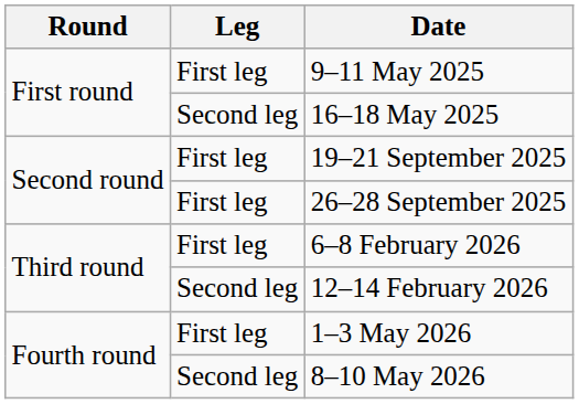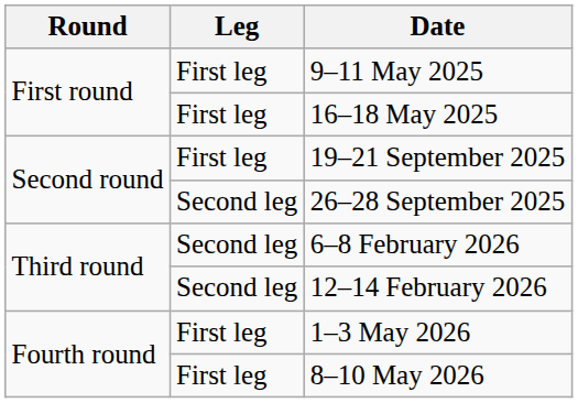16–18 May 2025 | Leg: Second leg -> First leg
26–28 September 2025 | Leg: First leg -> Second leg
6–8 February 2026 | Leg: First leg -> Second leg
8–10 May 2026 | Leg: Second leg -> First leg
